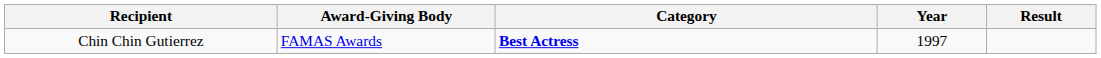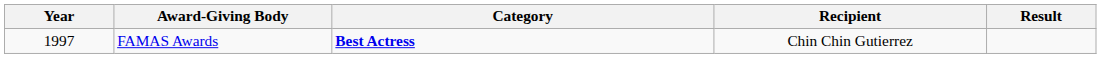columns swapped: Year <-> Recipient
